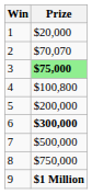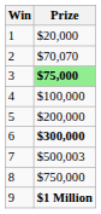4 | Prize: $100,800 -> $100,000
7 | Prize: $500,000 -> $500,003
